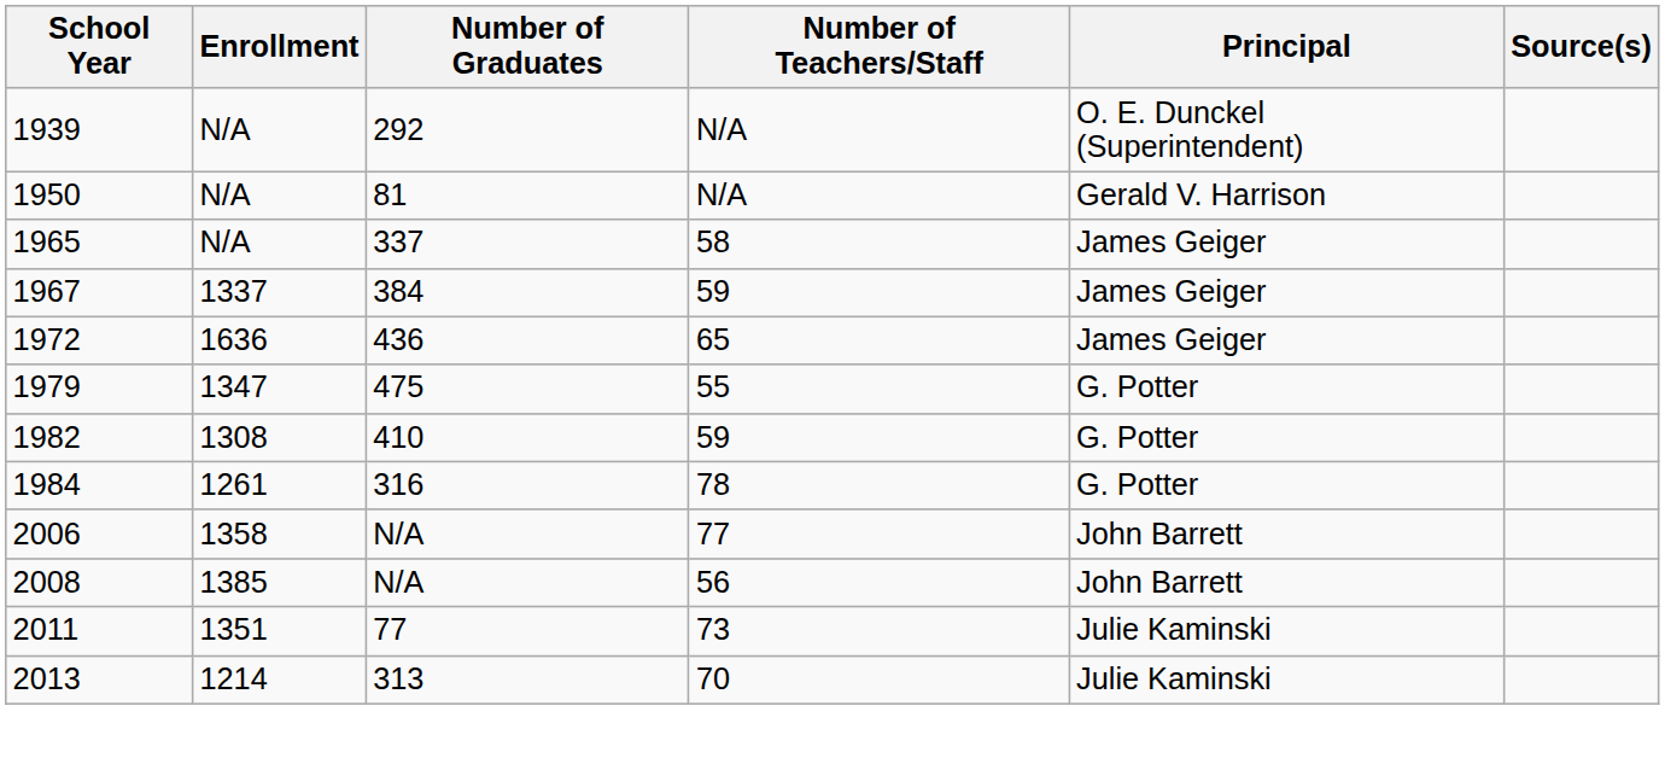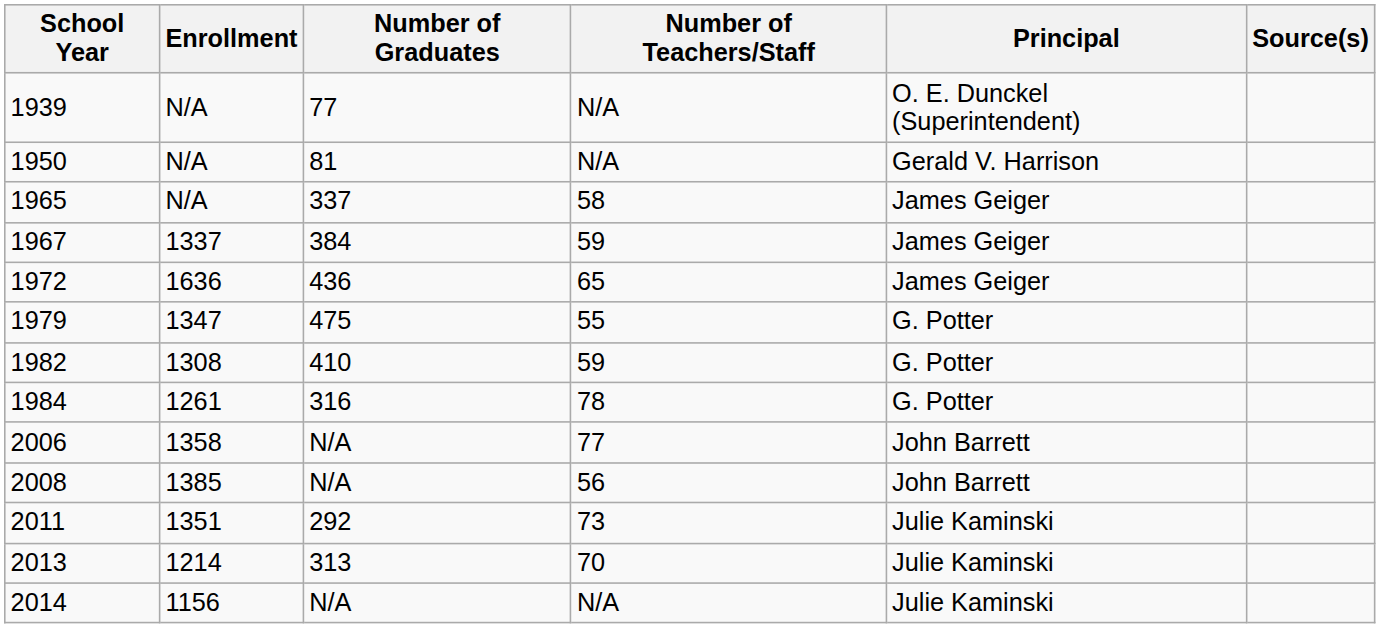1939 | Number of Graduates: 292 -> 77
2011 | Number of Graduates: 77 -> 292
+ row: 2014 | 1156 | N/A | N/A | Julie Kaminski
